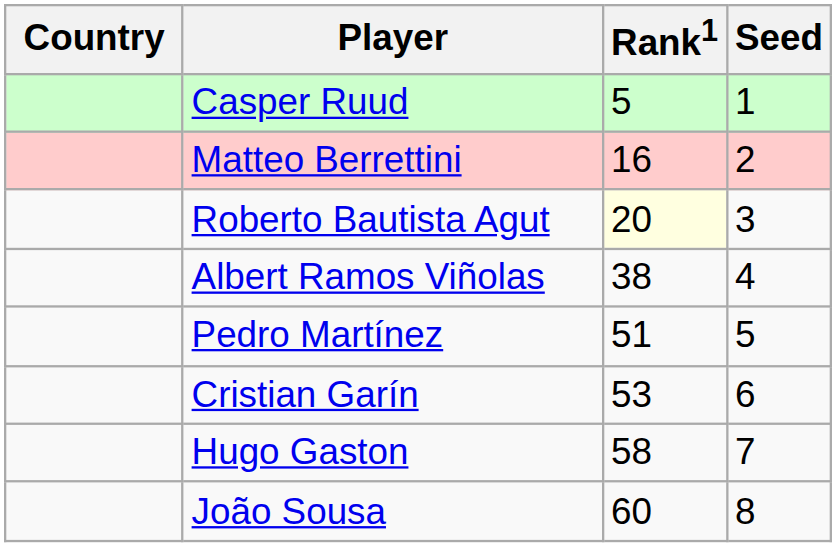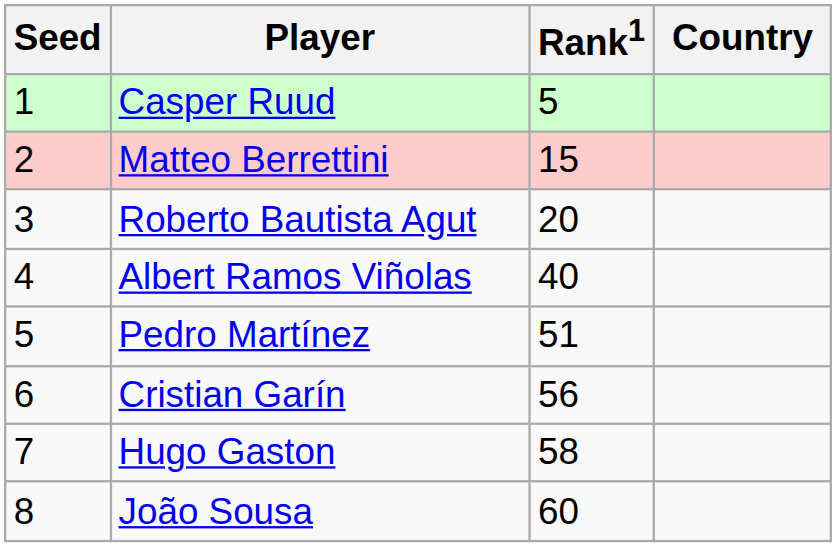columns swapped: Country <-> Seed
Matteo Berrettini | Rank1: 16 -> 15
Roberto Bautista Agut | Rank1: lightyellow background -> no background
Albert Ramos Viñolas | Rank1: 38 -> 40
Cristian Garín | Rank1: 53 -> 56
